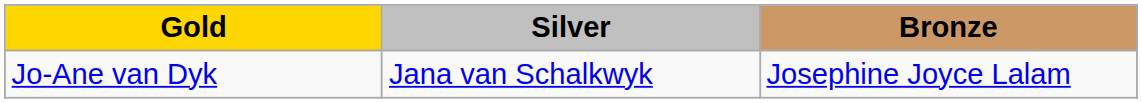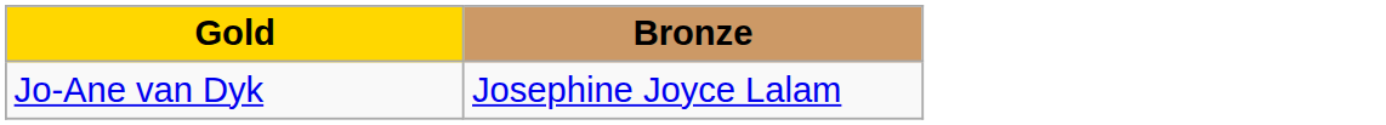- column: Silver | Jana van Schalkwyk
